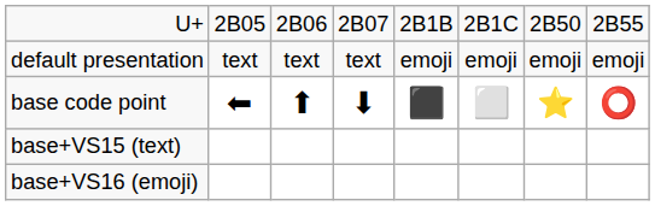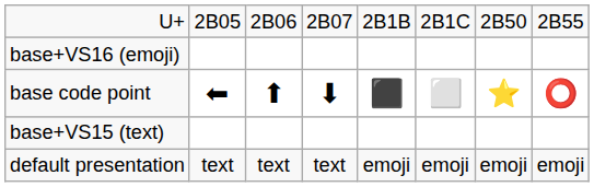rows swapped: default presentation <-> base+VS16 (emoji)
